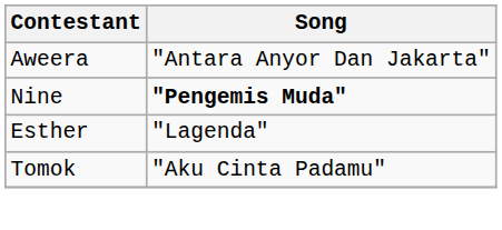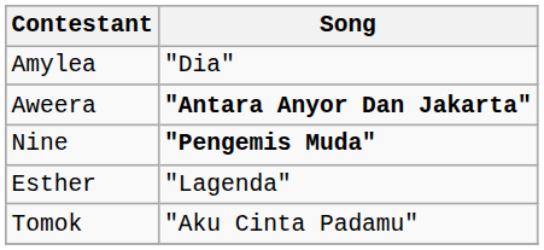+ row: Amylea | "Dia"
Aweera | Song: normal -> bold
